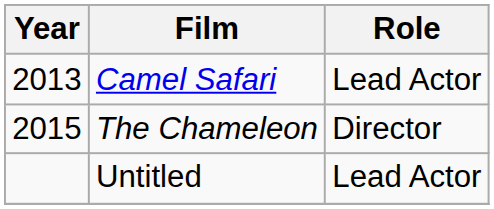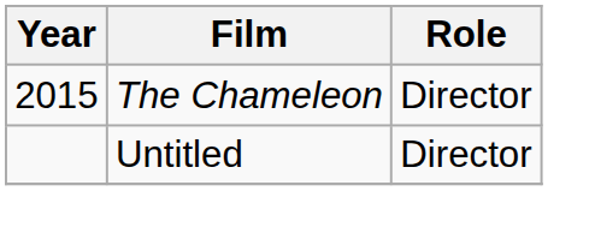- row: 2013 | Camel Safari | Lead Actor
Untitled | Role: Lead Actor -> Director
